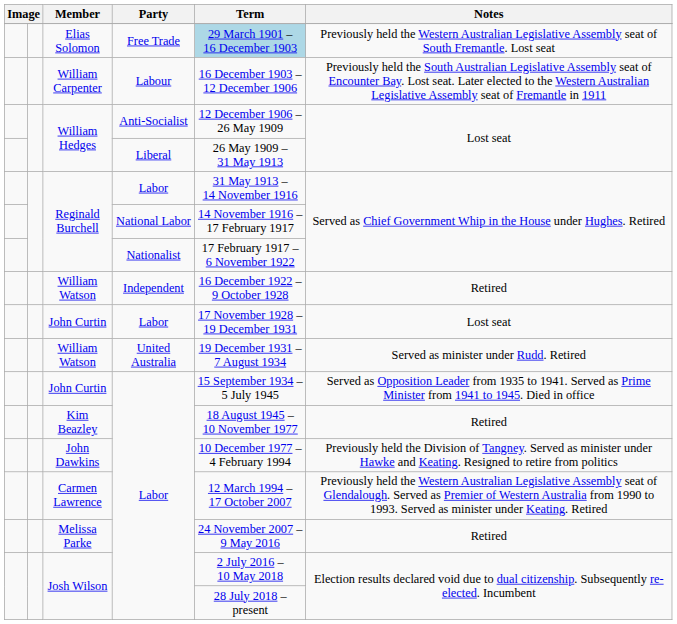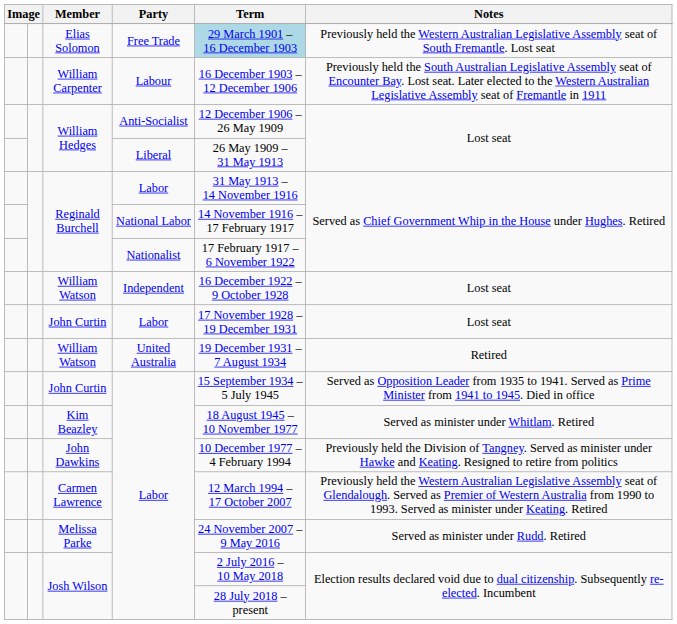William Watson / Independent | Notes: Retired -> Lost seat
William Watson / United Australia | Notes: Served as minister under Rudd. Retired -> Retired
Kim Beazley | Notes: Retired -> Served as minister under Whitlam. Retired
Melissa Parke | Notes: Retired -> Served as minister under Rudd. Retired
